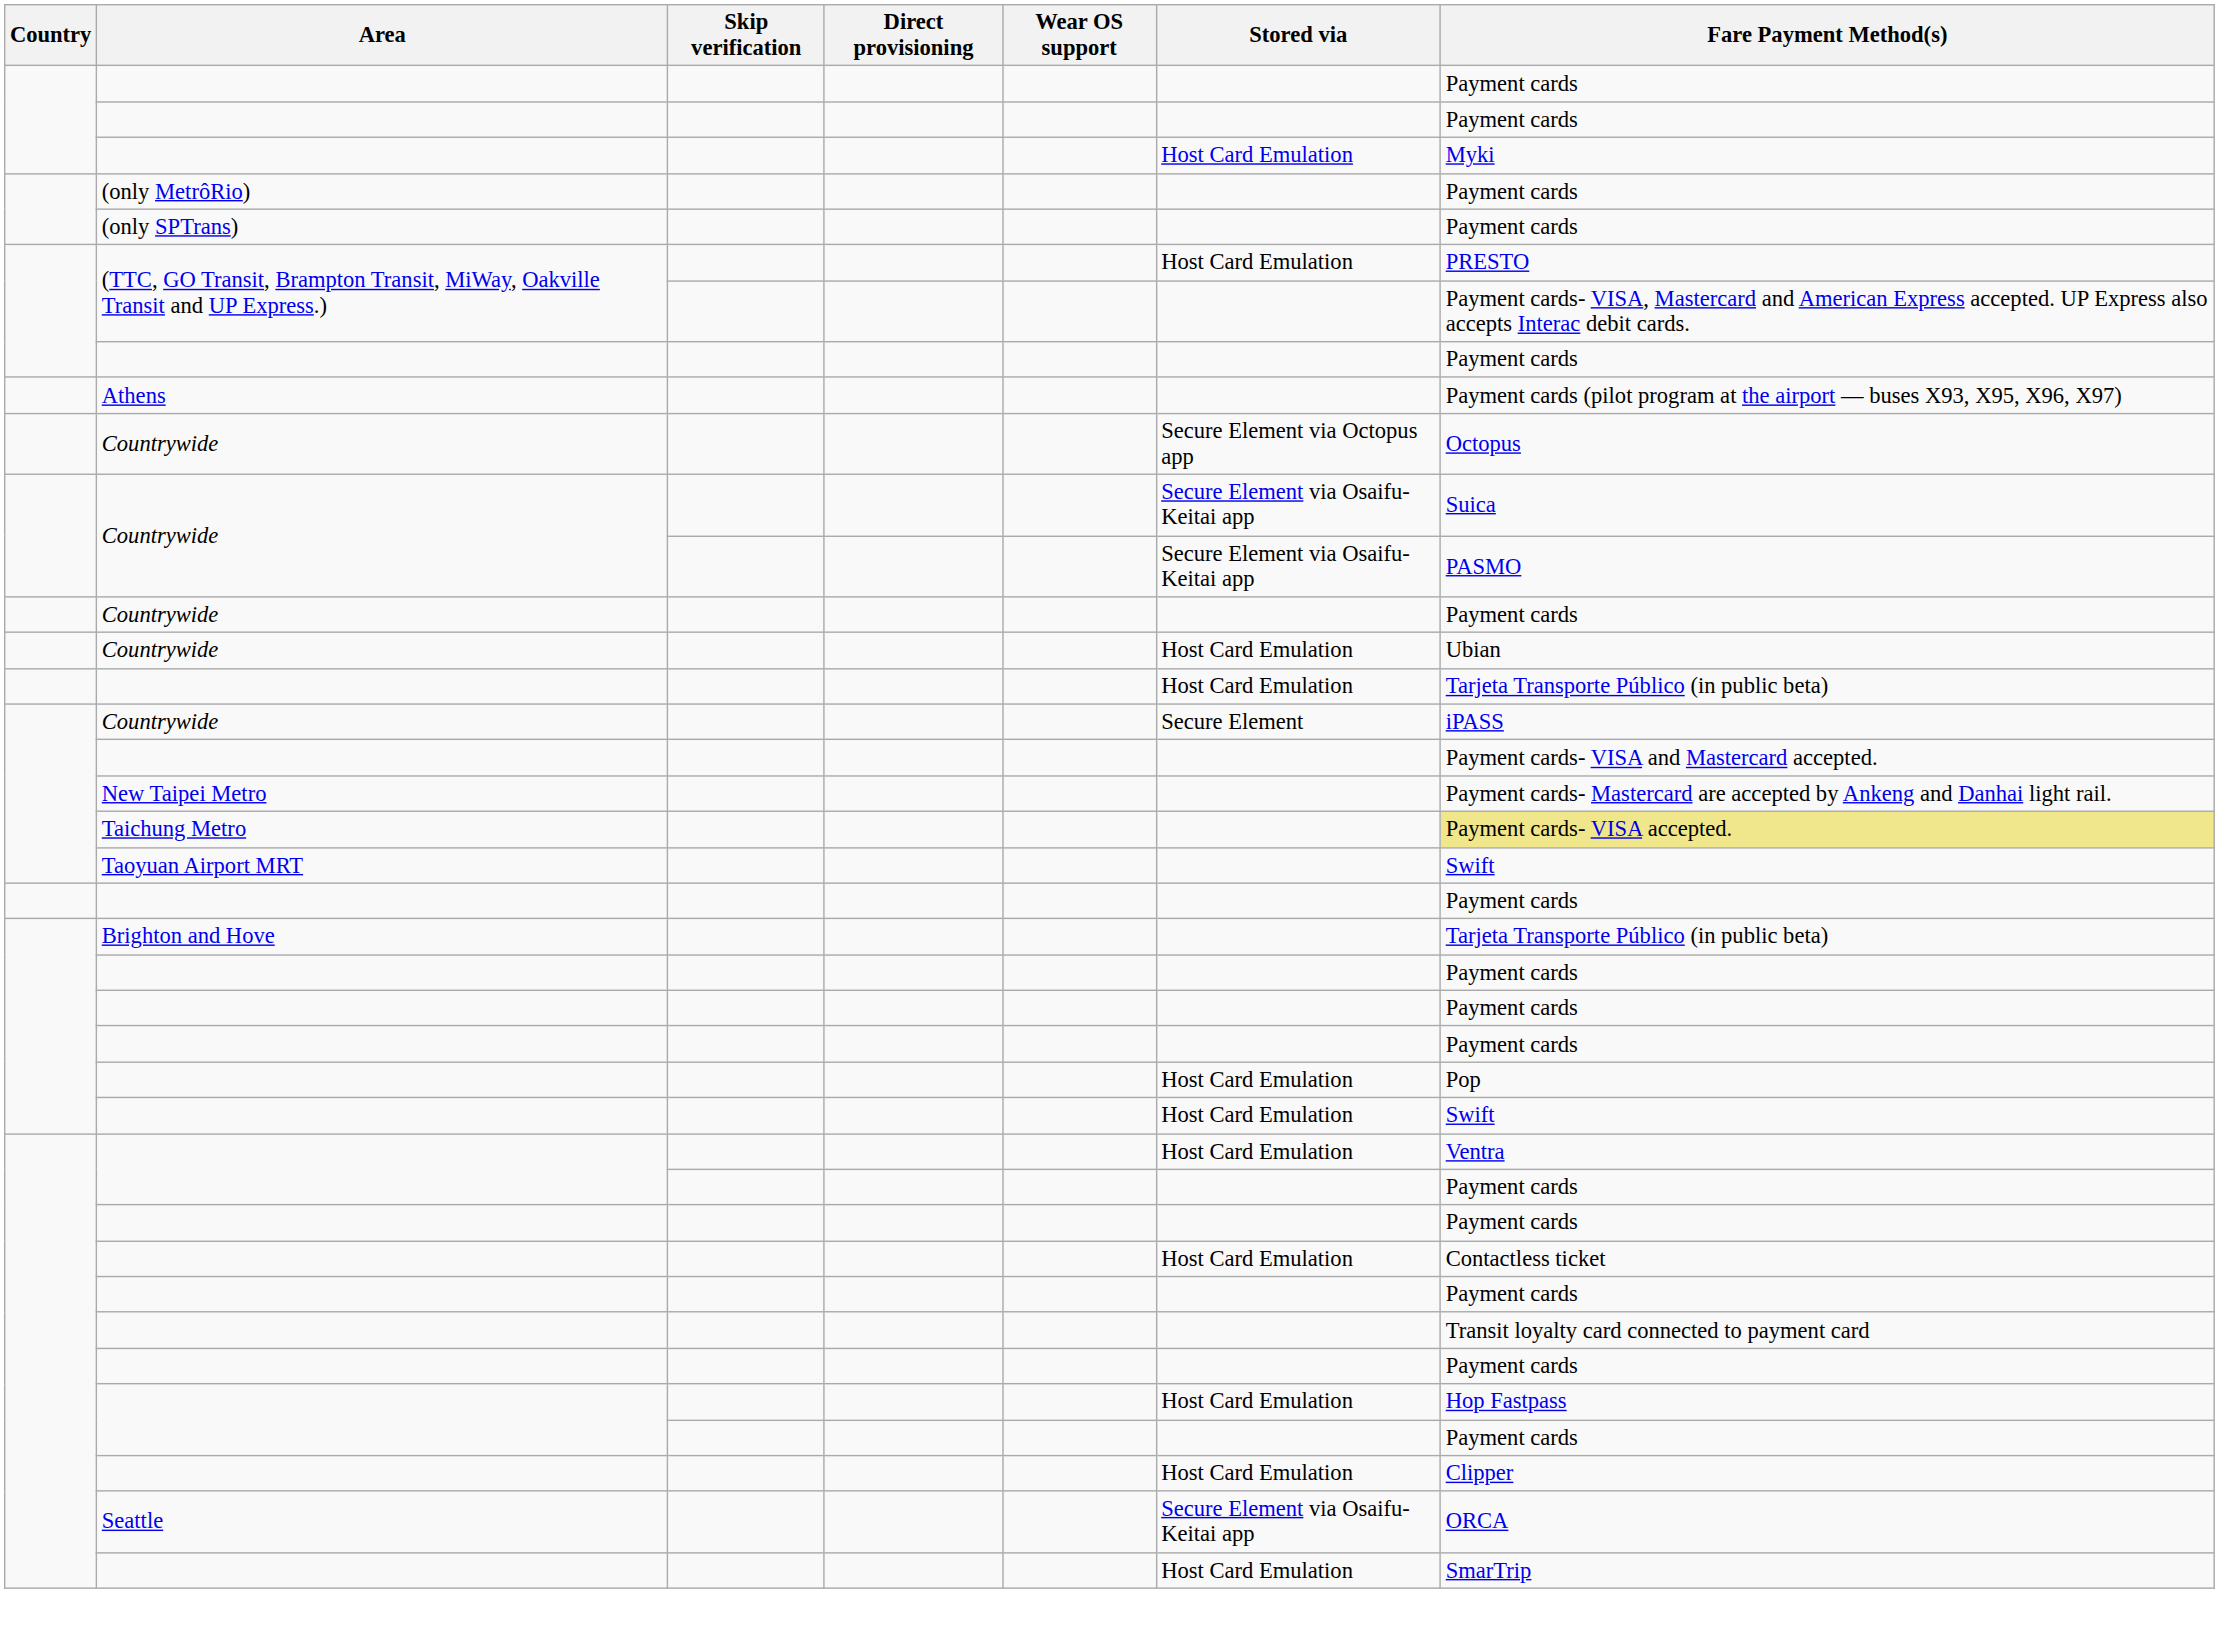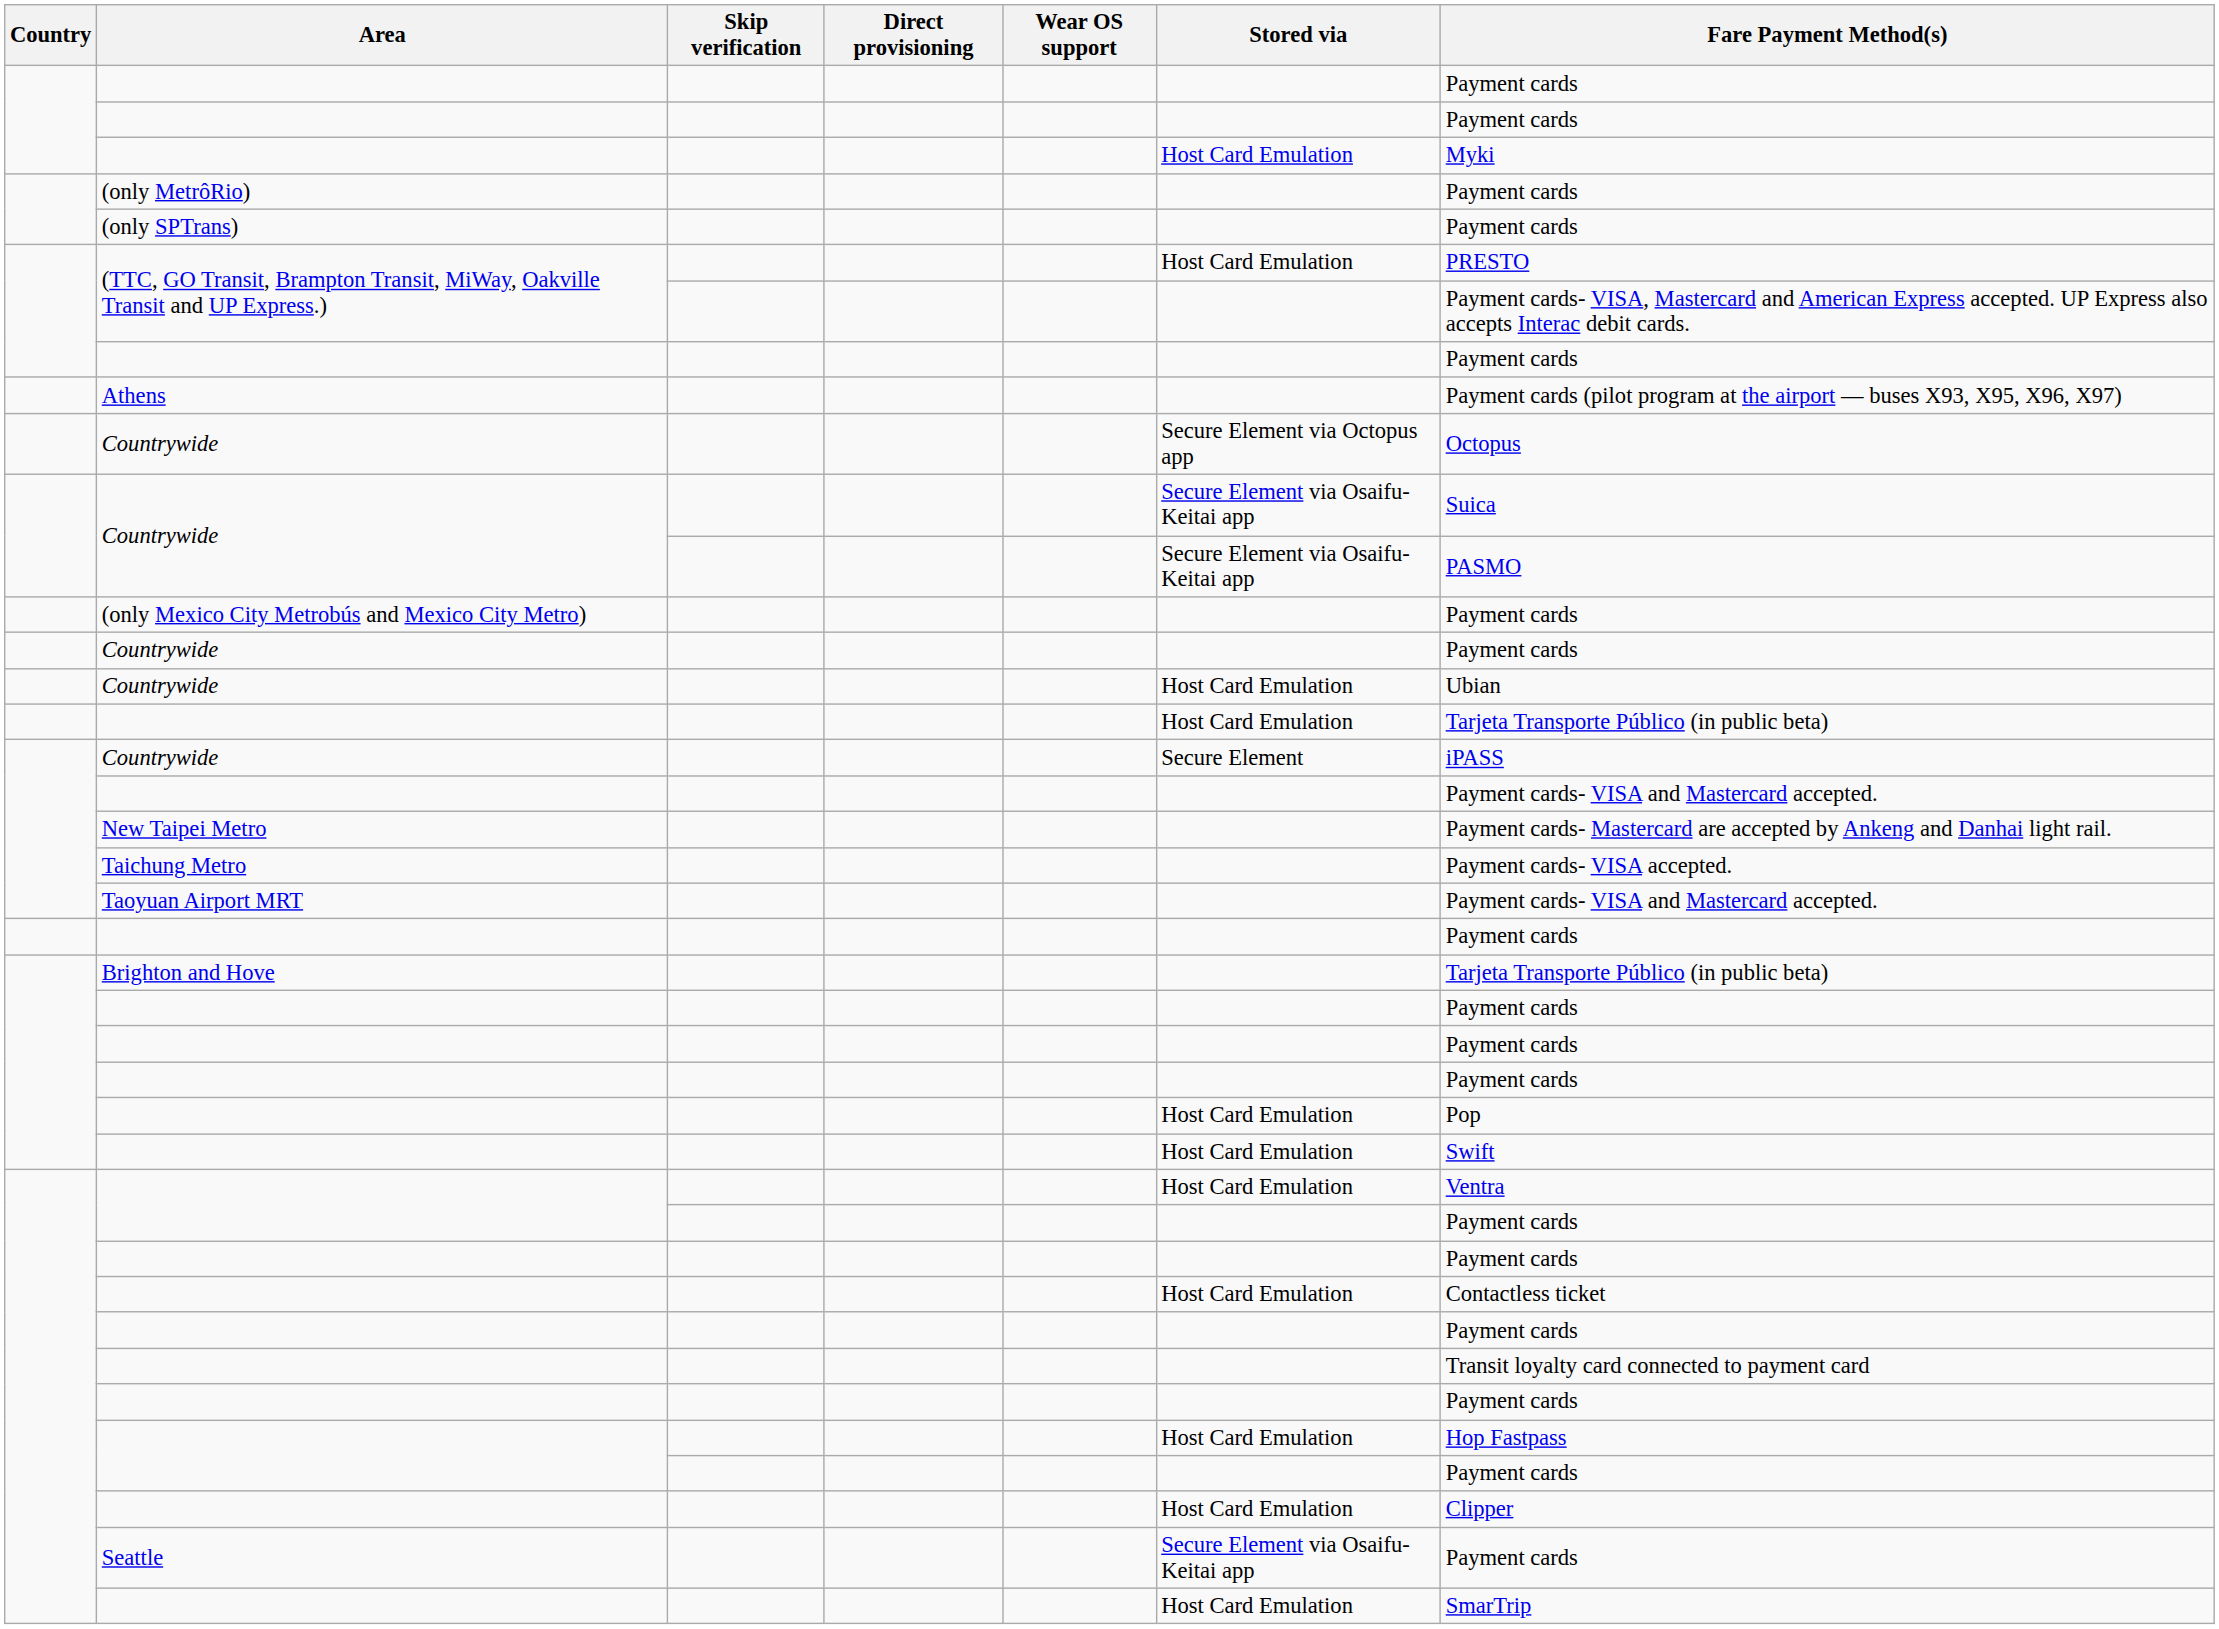+ row: (only Mexico City Metrobús and Mexico City Metro) | Payment cards
Taichung Metro | Fare Payment Method(s): khaki background -> no background
Taoyuan Airport MRT | Fare Payment Method(s): Swift -> Payment cards- VISA and Mastercard accepted.
Seattle | Fare Payment Method(s): ORCA -> Payment cards
